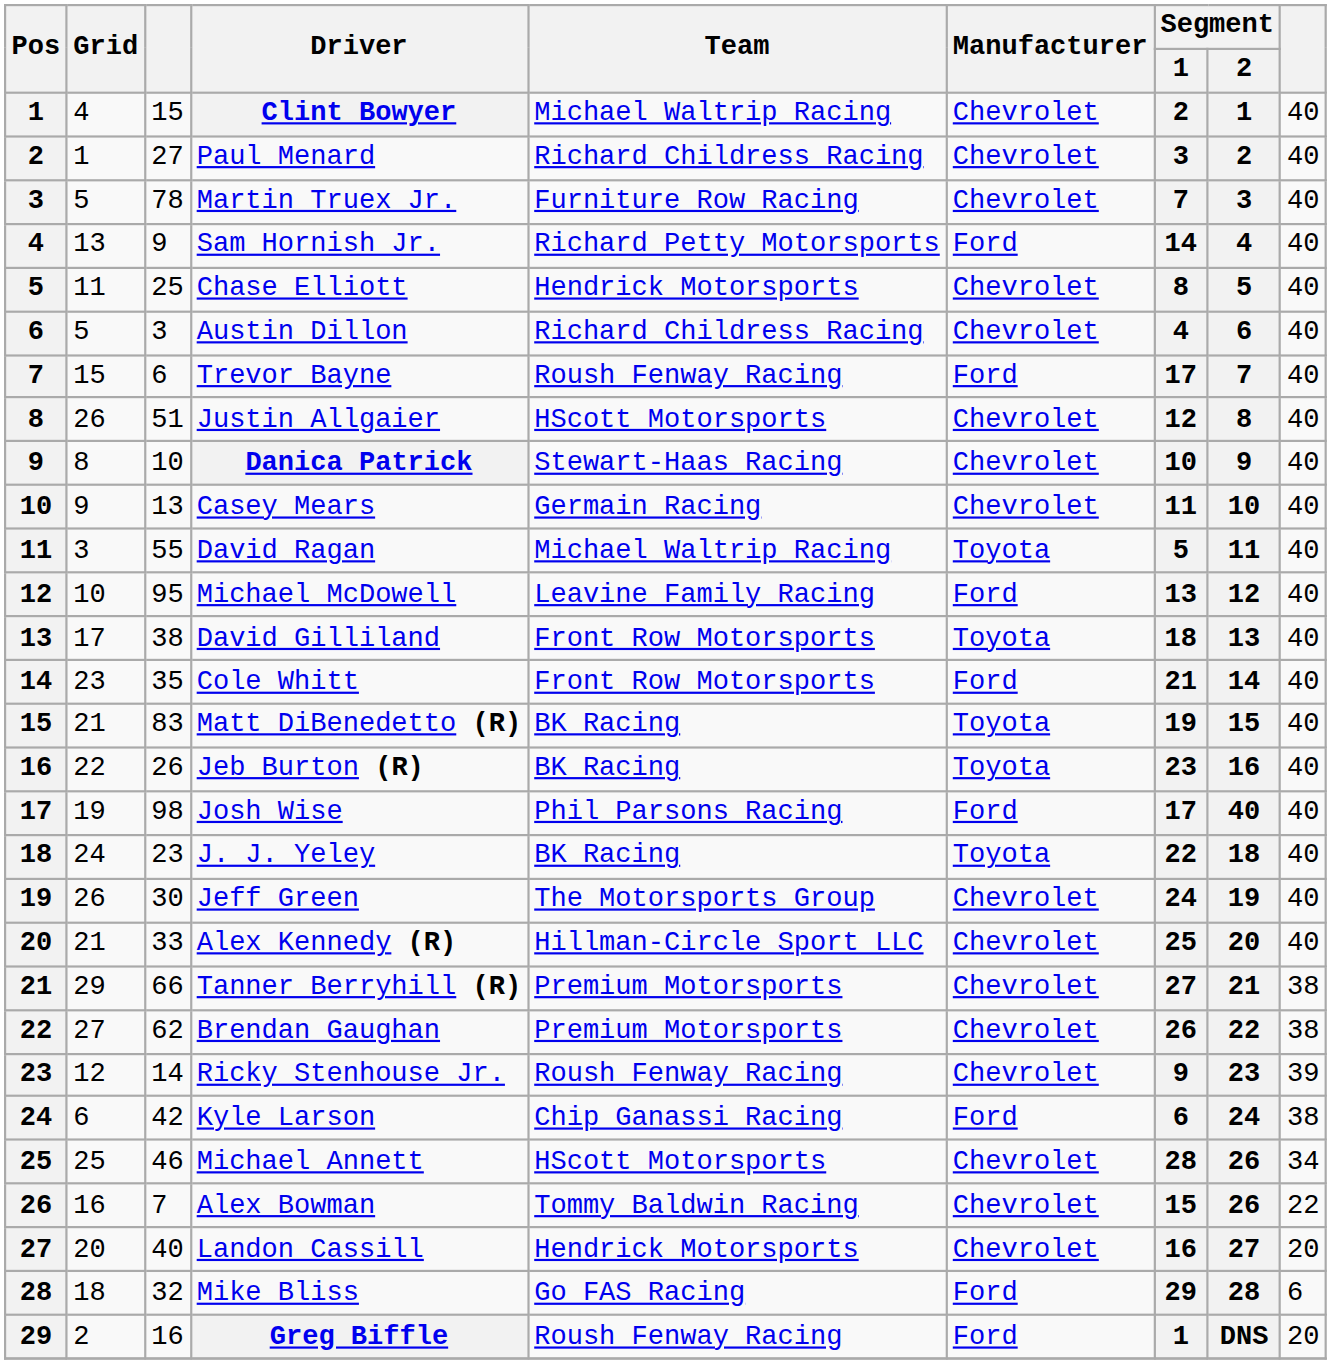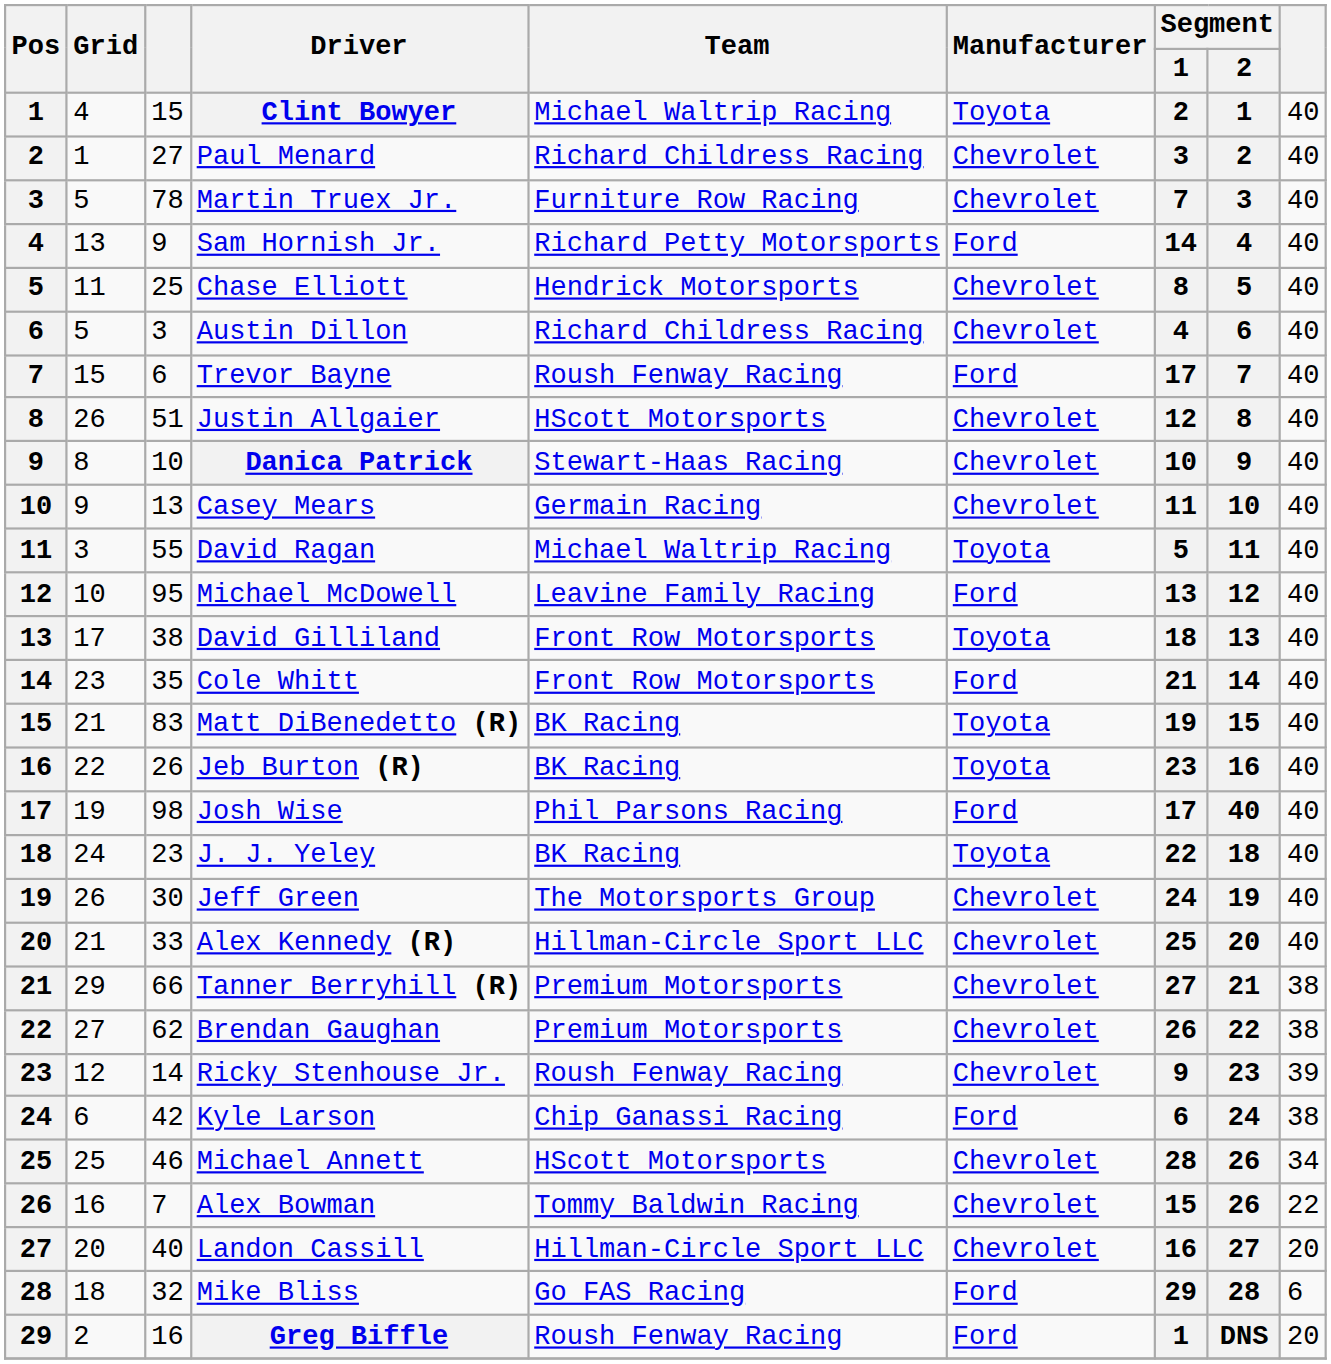Clint Bowyer | Manufacturer: Chevrolet -> Toyota
Landon Cassill | Team: Hendrick Motorsports -> Hillman-Circle Sport LLC
